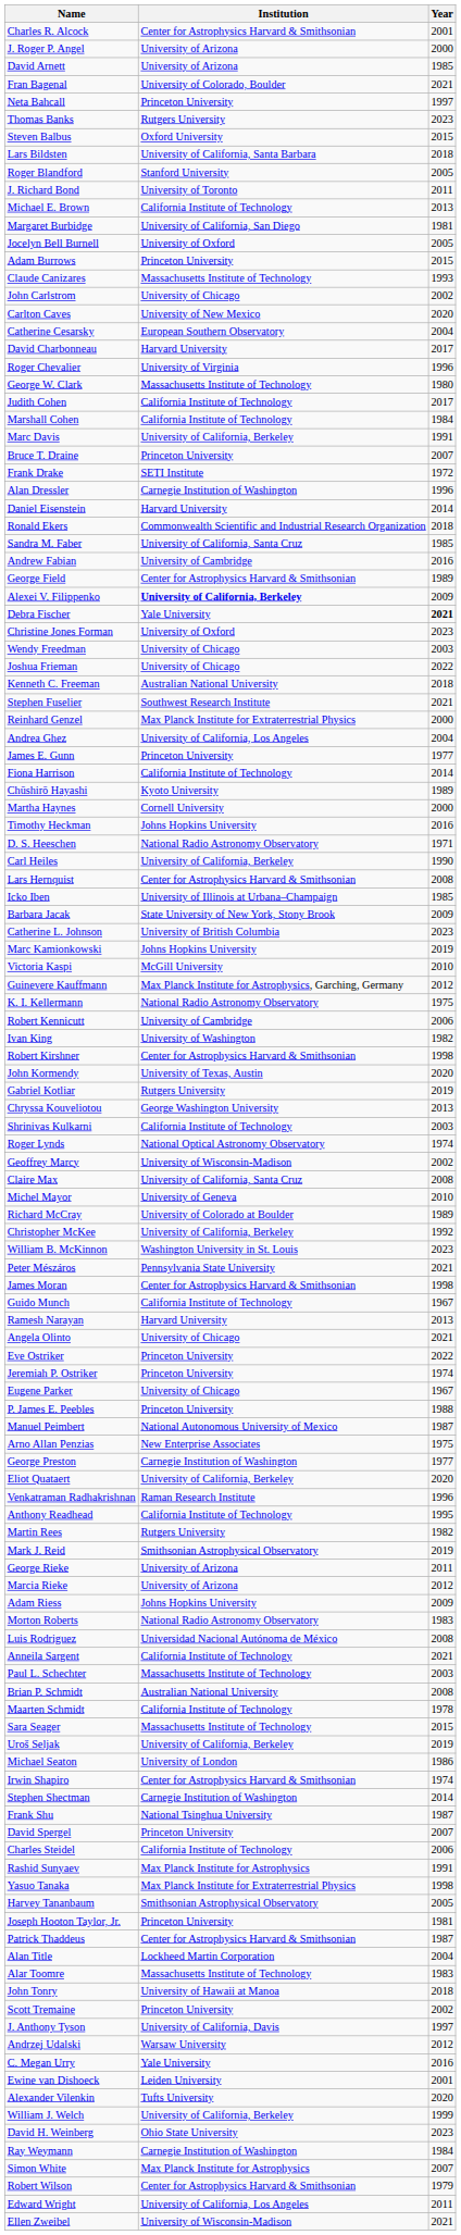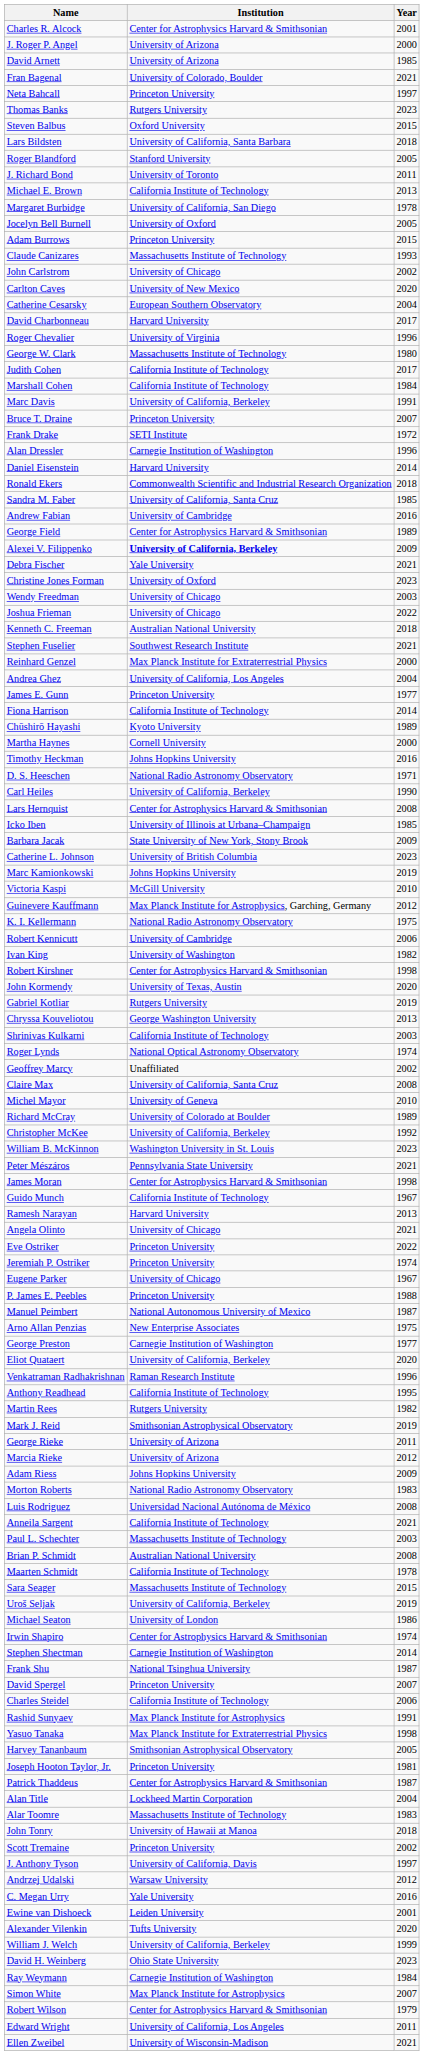Margaret Burbidge | Year: 1981 -> 1978
Debra Fischer | Year: bold -> normal
Geoffrey Marcy | Institution: University of Wisconsin-Madison -> Unaffiliated
